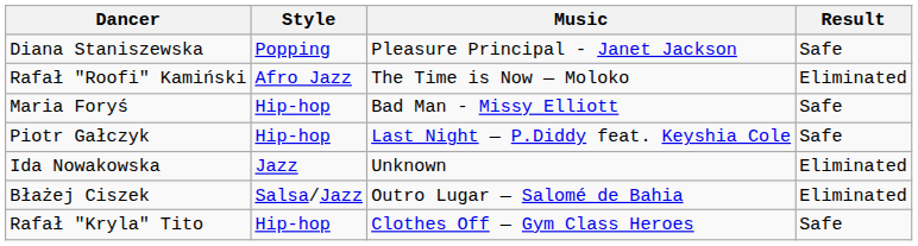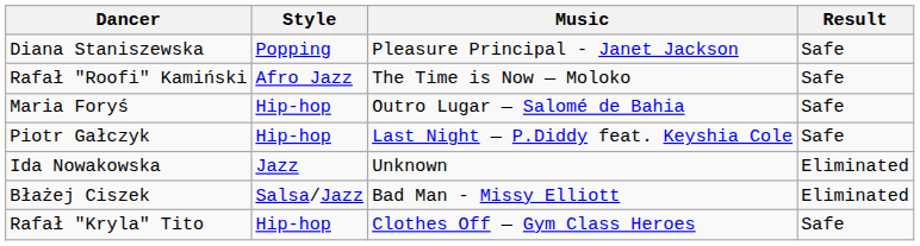Rafał "Roofi" Kamiński | Result: Eliminated -> Safe
Maria Foryś | Music: Bad Man - Missy Elliott -> Outro Lugar — Salomé de Bahia
Błażej Ciszek | Music: Outro Lugar — Salomé de Bahia -> Bad Man - Missy Elliott
